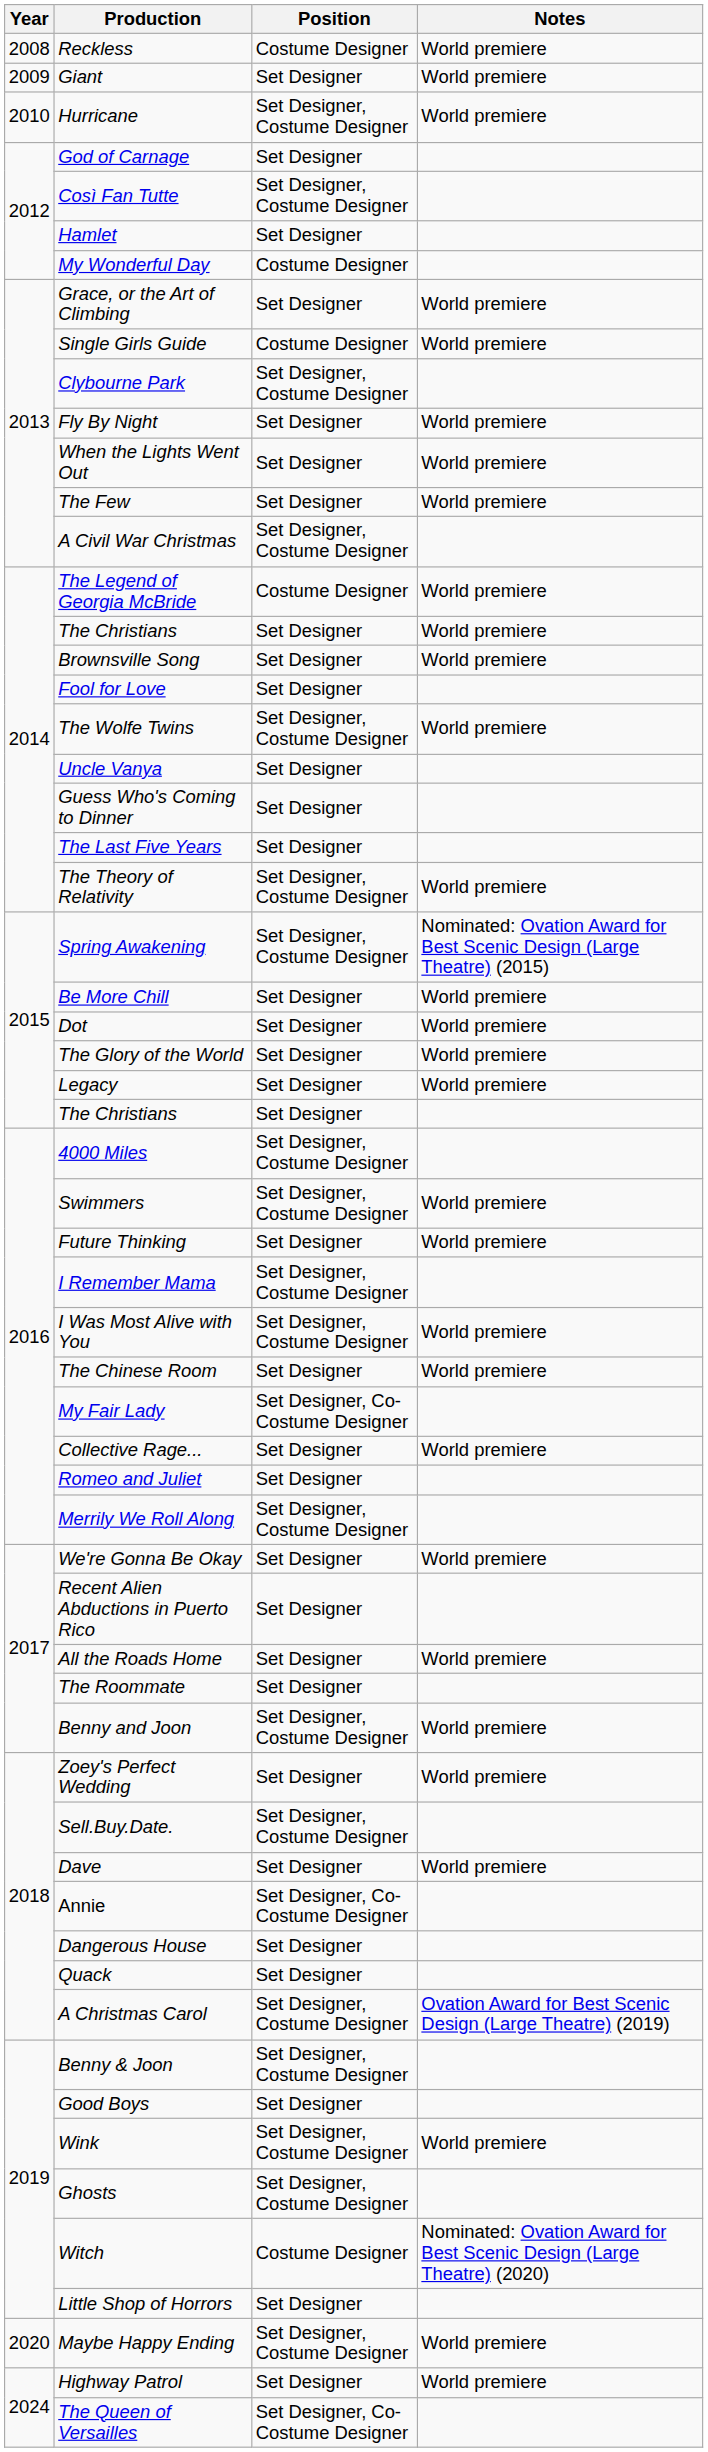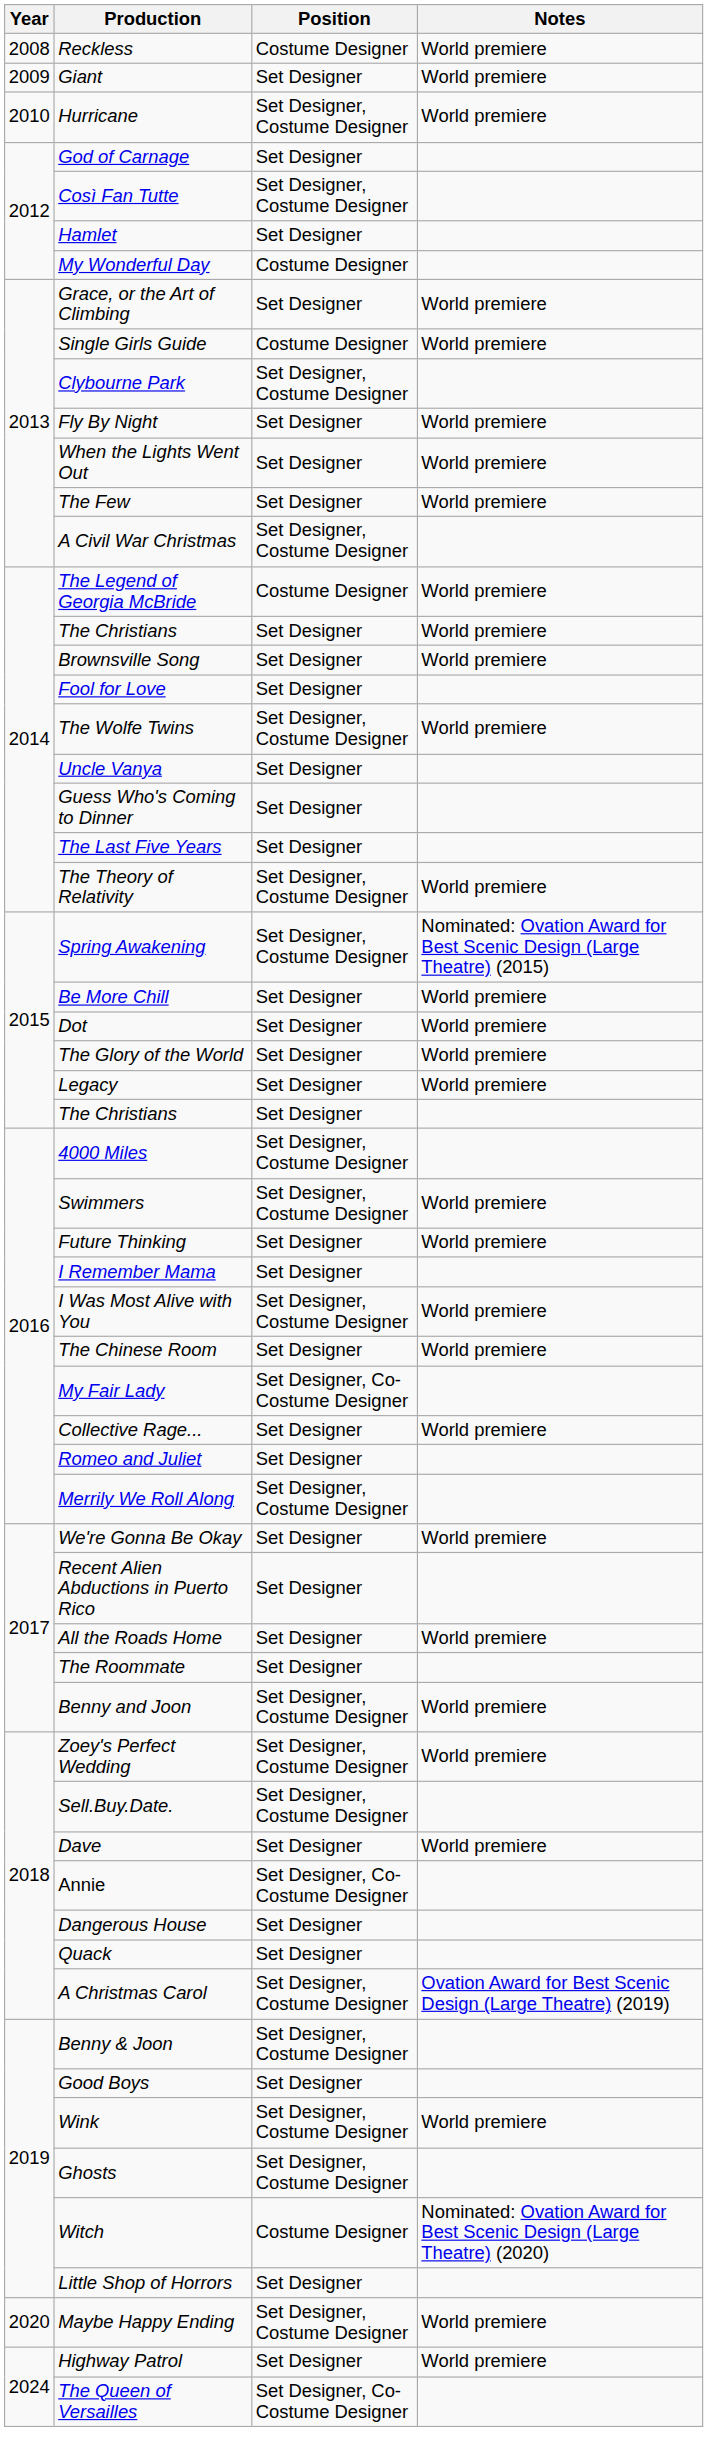I Remember Mama | Position: Set Designer, Costume Designer -> Set Designer
Zoey's Perfect Wedding | Position: Set Designer -> Set Designer, Costume Designer
